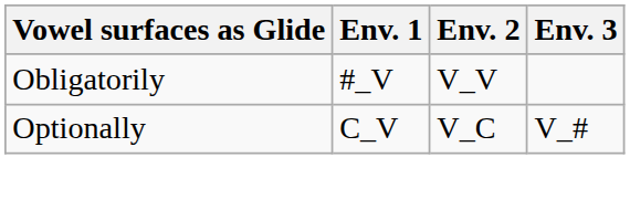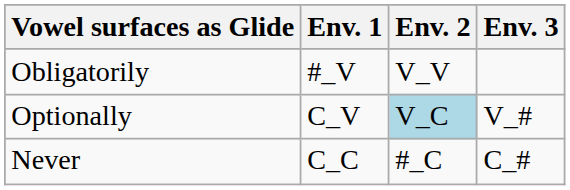Optionally | Env. 2: no background -> lightblue background
+ row: Never | C_C | #_C | C_#
